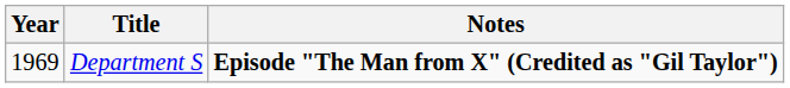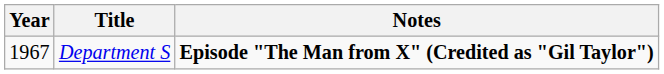Department S | Year: 1969 -> 1967
